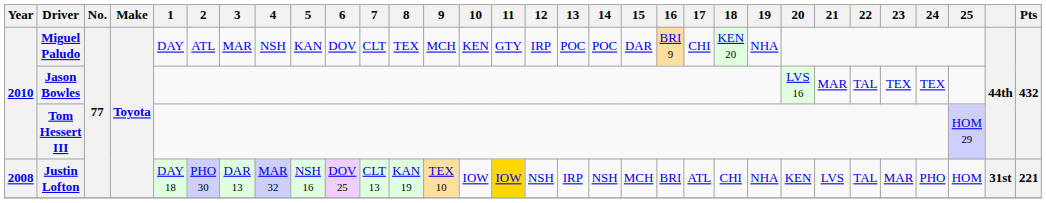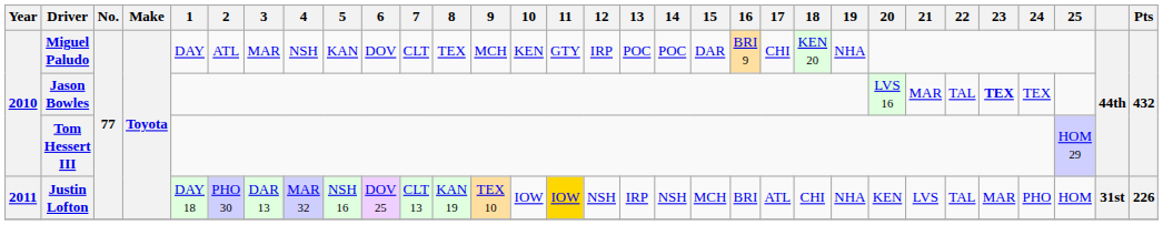Jason Bowles | 23: normal -> bold
Justin Lofton | Year: 2008 -> 2011
Justin Lofton | Pts: 221 -> 226
